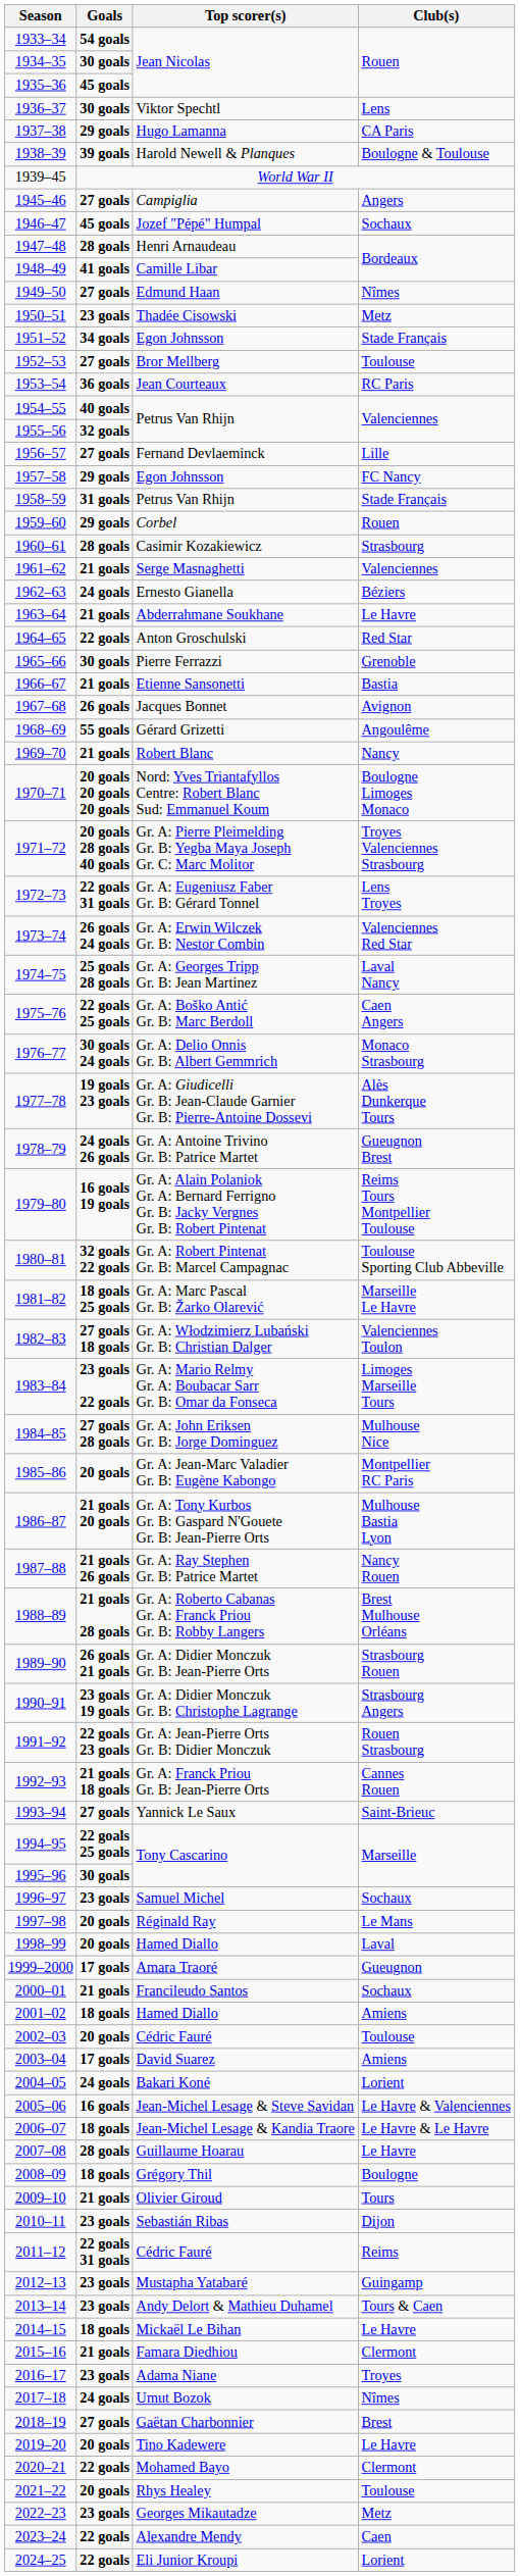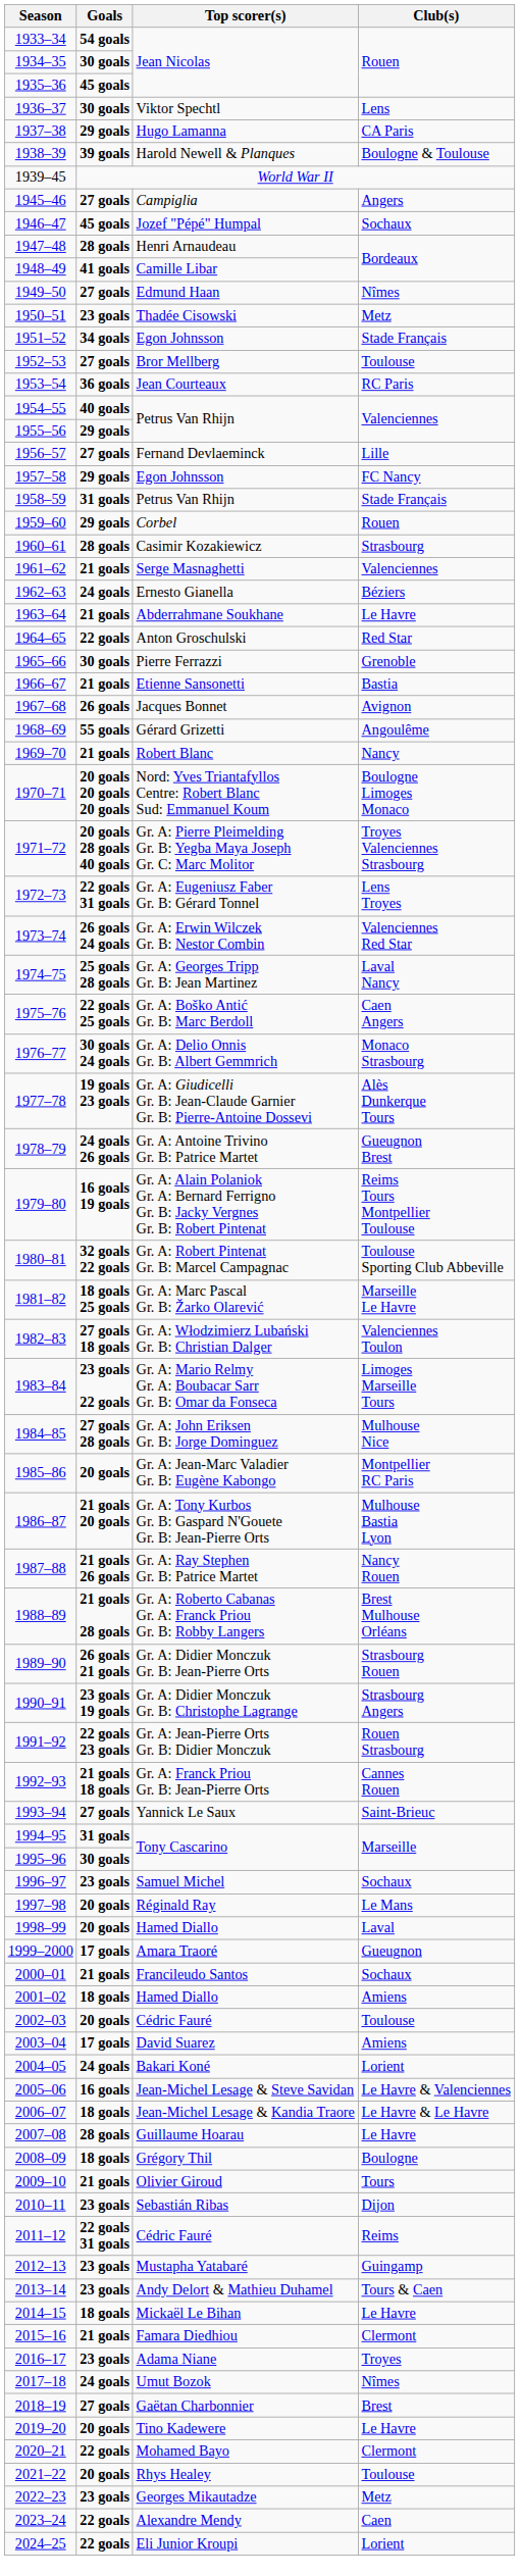1955–56 / Petrus Van Rhijn | Goals: 32 goals -> 29 goals
1994–95 / Tony Cascarino | Goals: 22 goals 25 goals -> 31 goals
